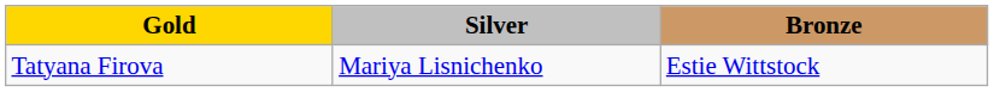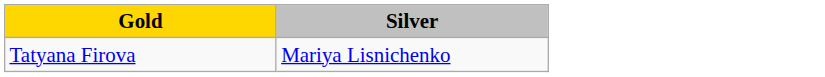- column: Bronze | Estie Wittstock
